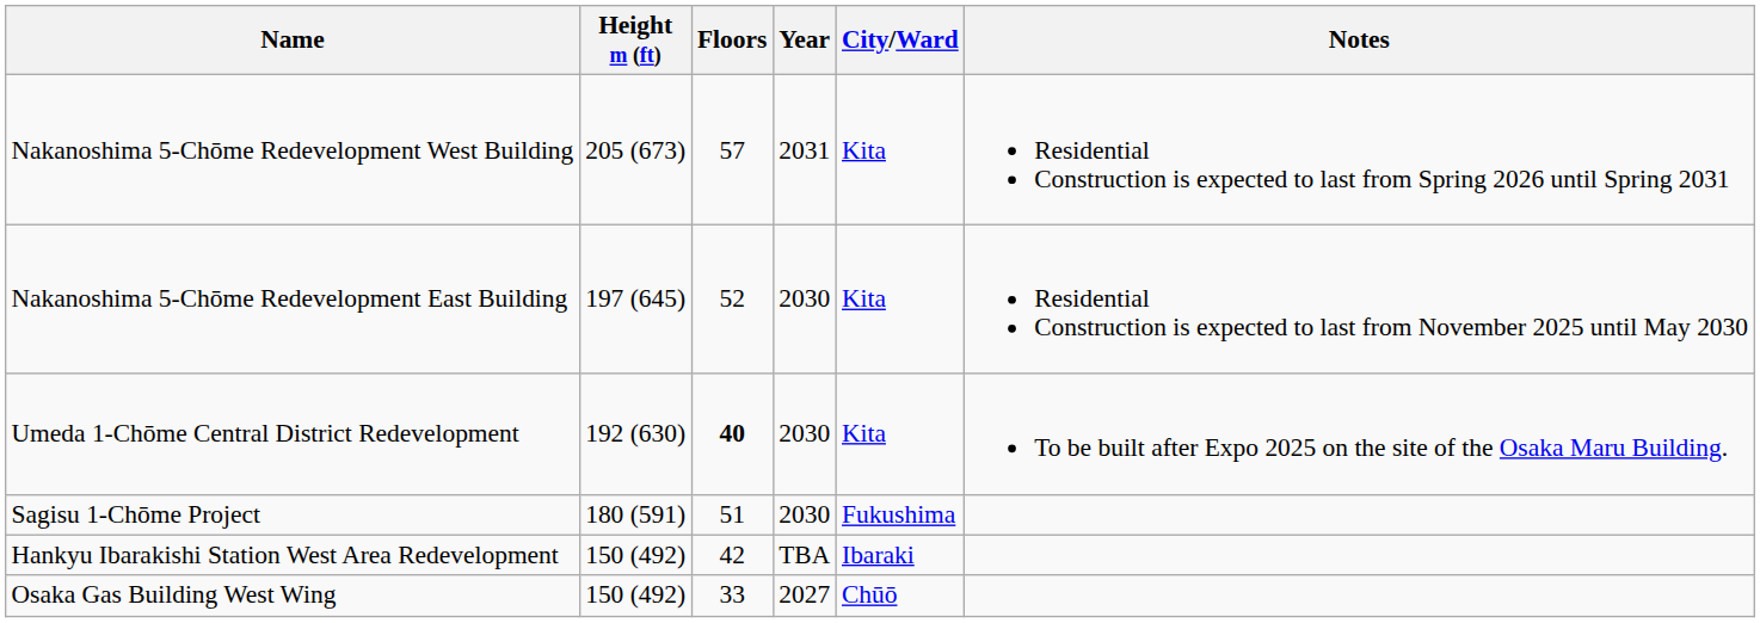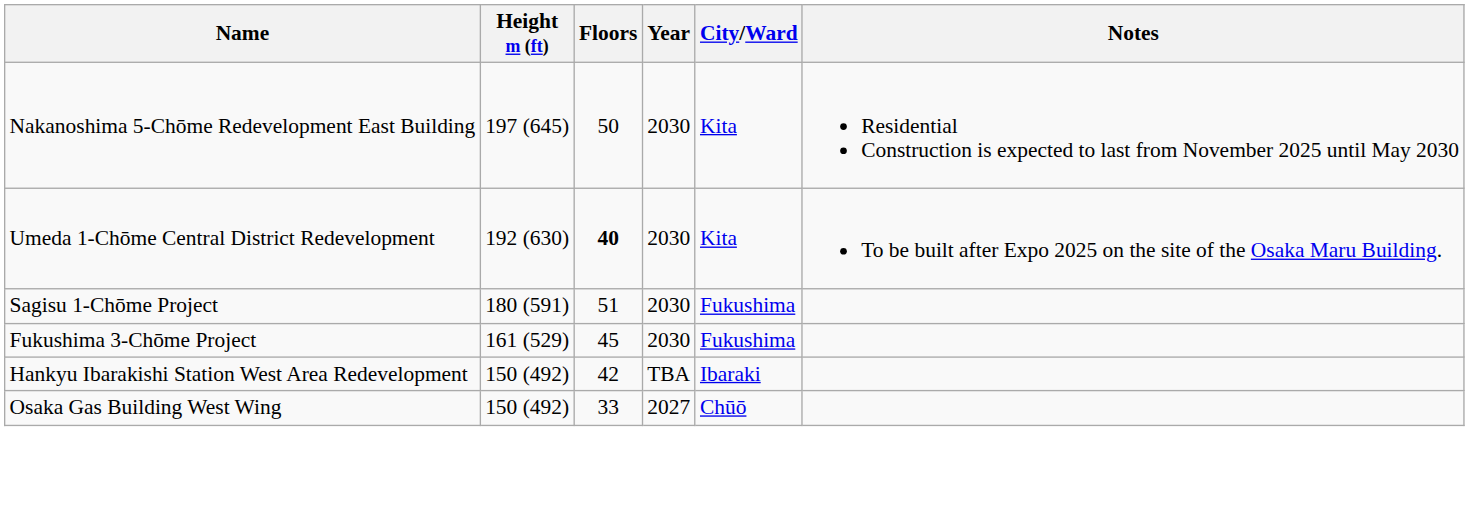- row: Nakanoshima 5-Chōme Redevelopment West Building | 205 (673) | 57 | 2031 | Kita | Residential Construction is expected to last from Spring 2026 until Spring 2031
Nakanoshima 5-Chōme Redevelopment East Building | Floors: 52 -> 50
+ row: Fukushima 3-Chōme Project | 161 (529) | 45 | 2030 | Fukushima
